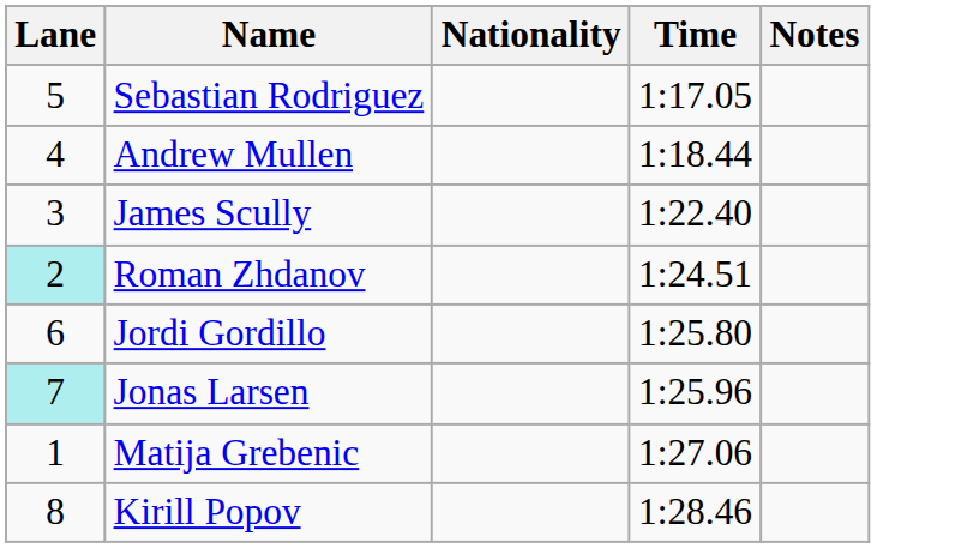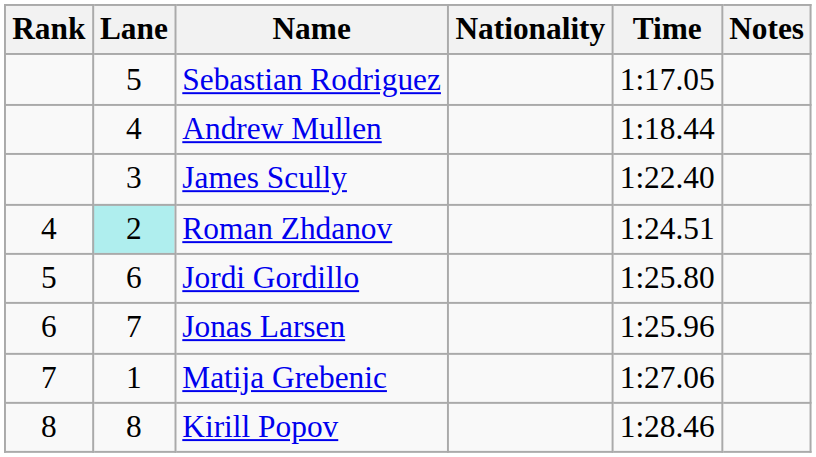+ column: Rank | 4 | 5 | 6 | 7 | 8
Jonas Larsen | Lane: paleturquoise background -> no background
